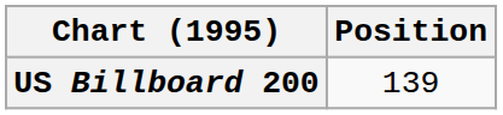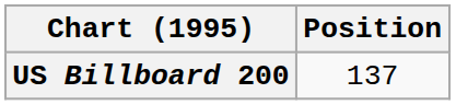US Billboard 200 | Position: 139 -> 137
